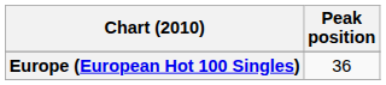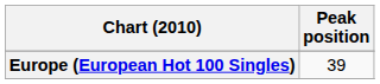Europe (European Hot 100 Singles) | Peak position: 36 -> 39
